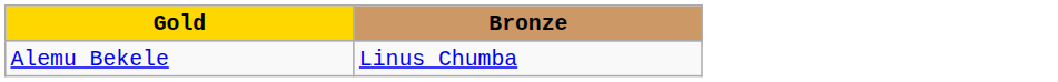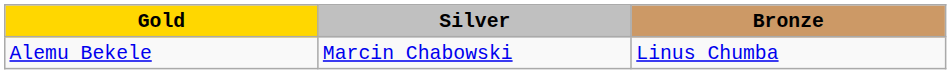+ column: Silver | Marcin Chabowski
